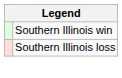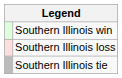+ row: Southern Illinois tie
